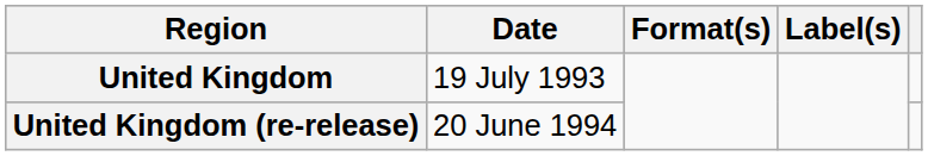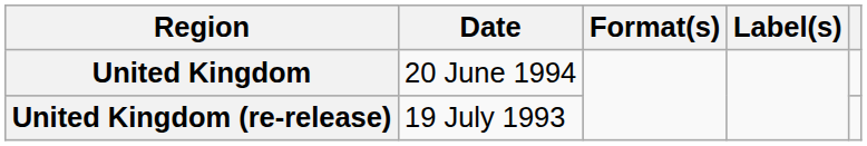United Kingdom | Date: 19 July 1993 -> 20 June 1994
United Kingdom (re-release) | Date: 20 June 1994 -> 19 July 1993
